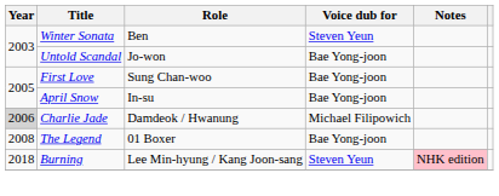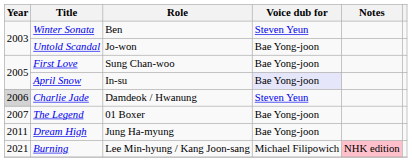April Snow | Voice dub for: no background -> lavender background
Charlie Jade | Voice dub for: Michael Filipowich -> Steven Yeun
The Legend | Year: 2008 -> 2007
+ row: 2011 | Dream High | Jung Ha-myung | Bae Yong-joon
Burning | Year: 2018 -> 2021
Burning | Voice dub for: Steven Yeun -> Michael Filipowich
